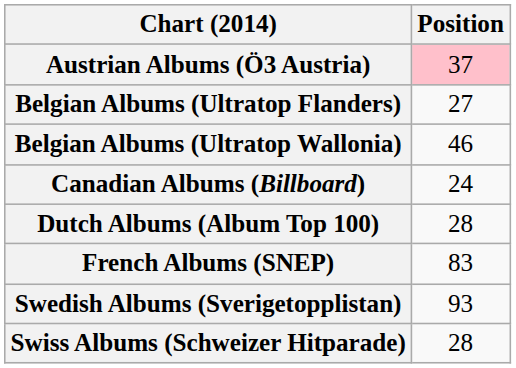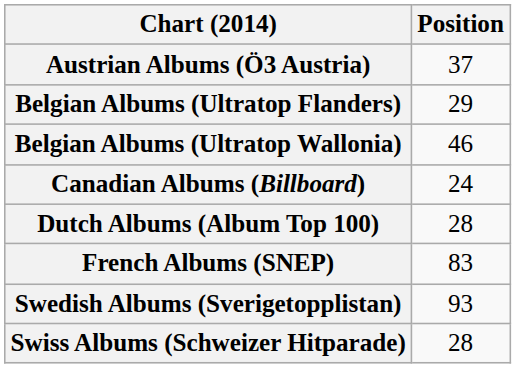Austrian Albums (Ö3 Austria) | Position: pink background -> no background
Belgian Albums (Ultratop Flanders) | Position: 27 -> 29
